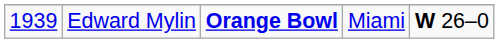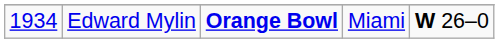Edward Mylin | column 1: 1939 -> 1934
